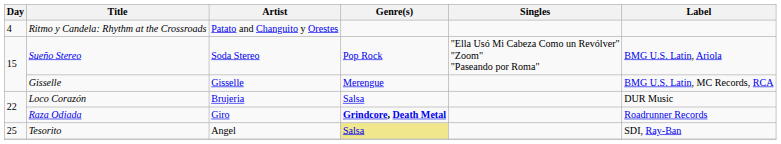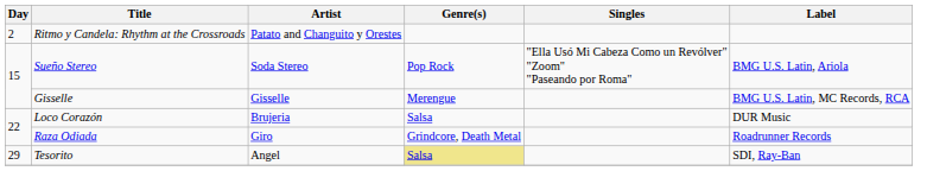Ritmo y Candela: Rhythm at the Crossroads | Day: 4 -> 2
Raza Odiada | Genre(s): bold -> normal
Tesorito | Day: 25 -> 29
